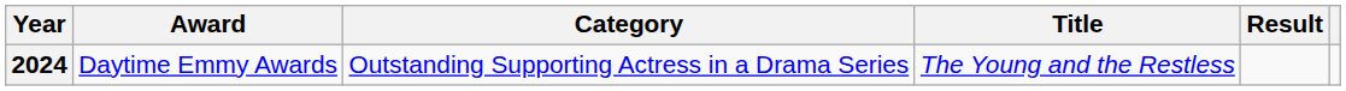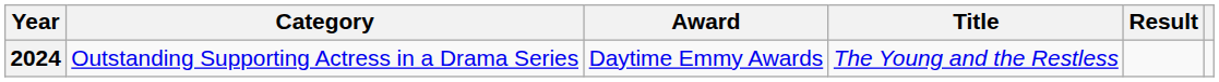columns swapped: Award <-> Category
